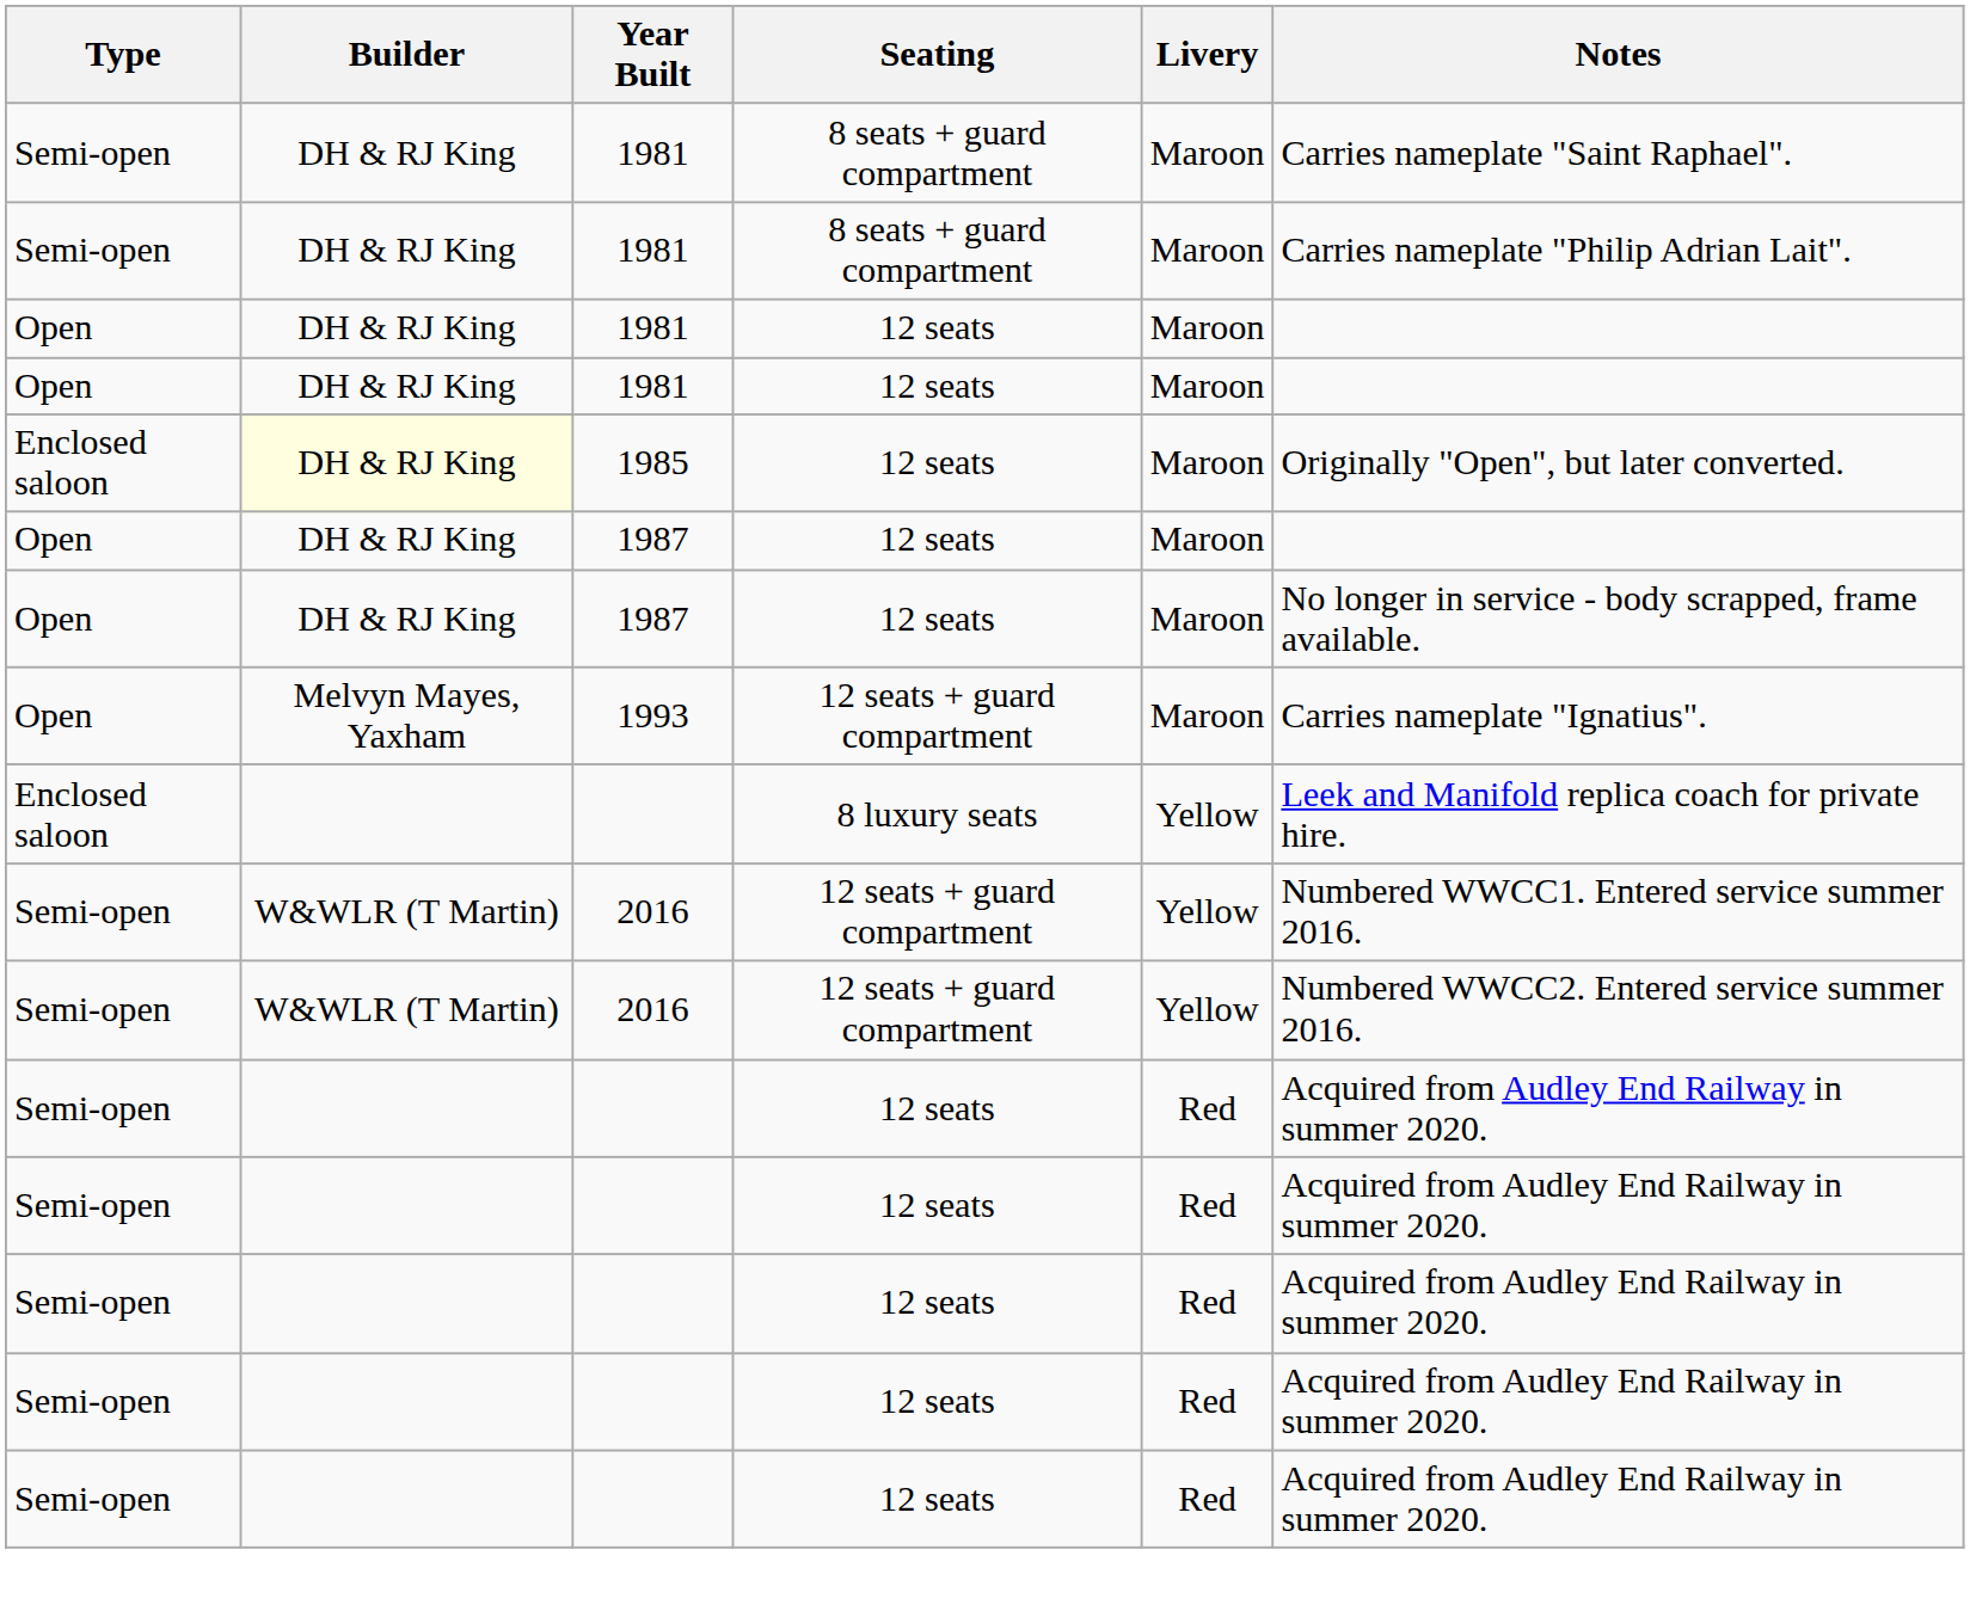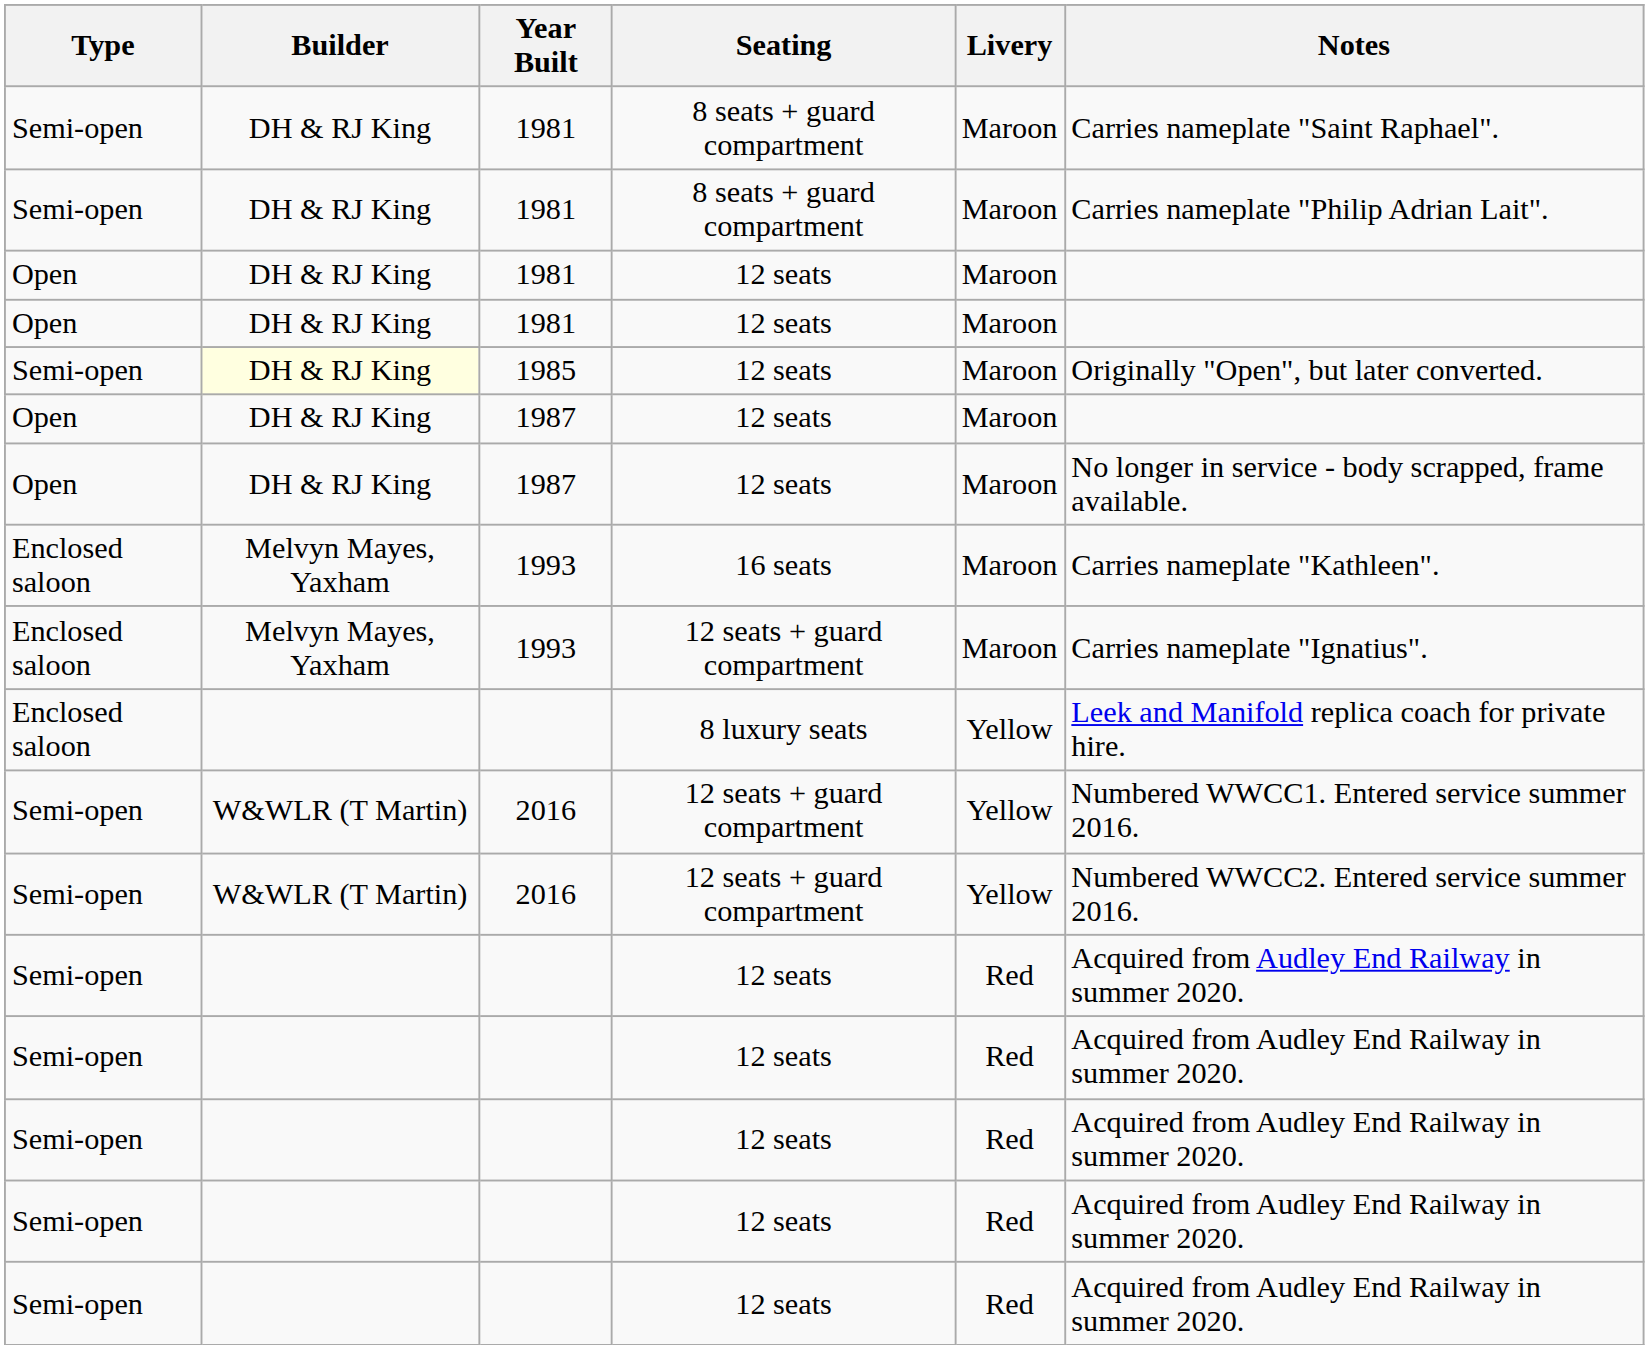1985 | Type: Enclosed saloon -> Semi-open
+ row: Enclosed saloon | Melvyn Mayes, Yaxham | 1993 | 16 seats | Maroon | Carries nameplate "Kathleen".
1993 / 12 seats + guard compartment | Type: Open -> Enclosed saloon
